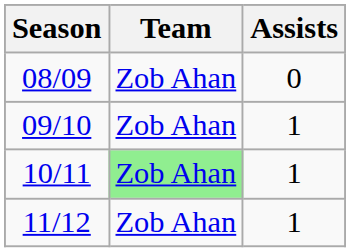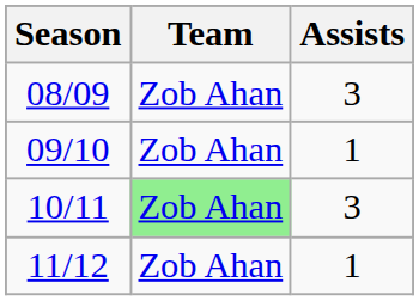08/09 | Assists: 0 -> 3
10/11 | Assists: 1 -> 3
